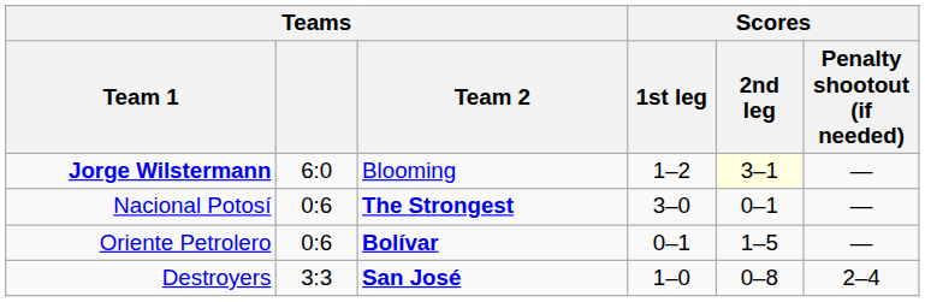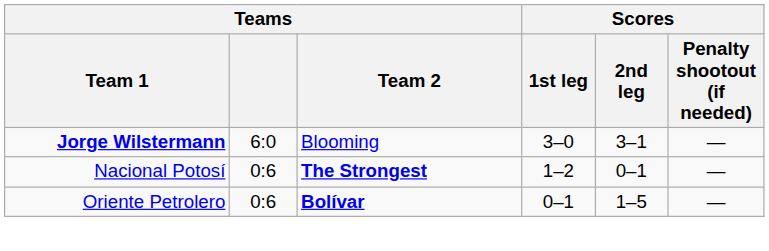Jorge Wilstermann | Scores / 1st leg: 1–2 -> 3–0
Jorge Wilstermann | Scores / 2nd leg: lightyellow background -> no background
Nacional Potosí | Scores / 1st leg: 3–0 -> 1–2
- row: Destroyers | 3:3 | San José | 1–0 | 0–8 | 2–4
